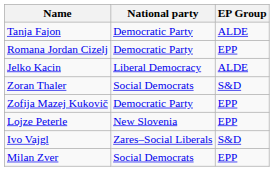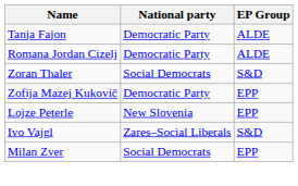Romana Jordan Cizelj | EP Group: EPP -> ALDE
- row: Jelko Kacin | Liberal Democracy | ALDE
